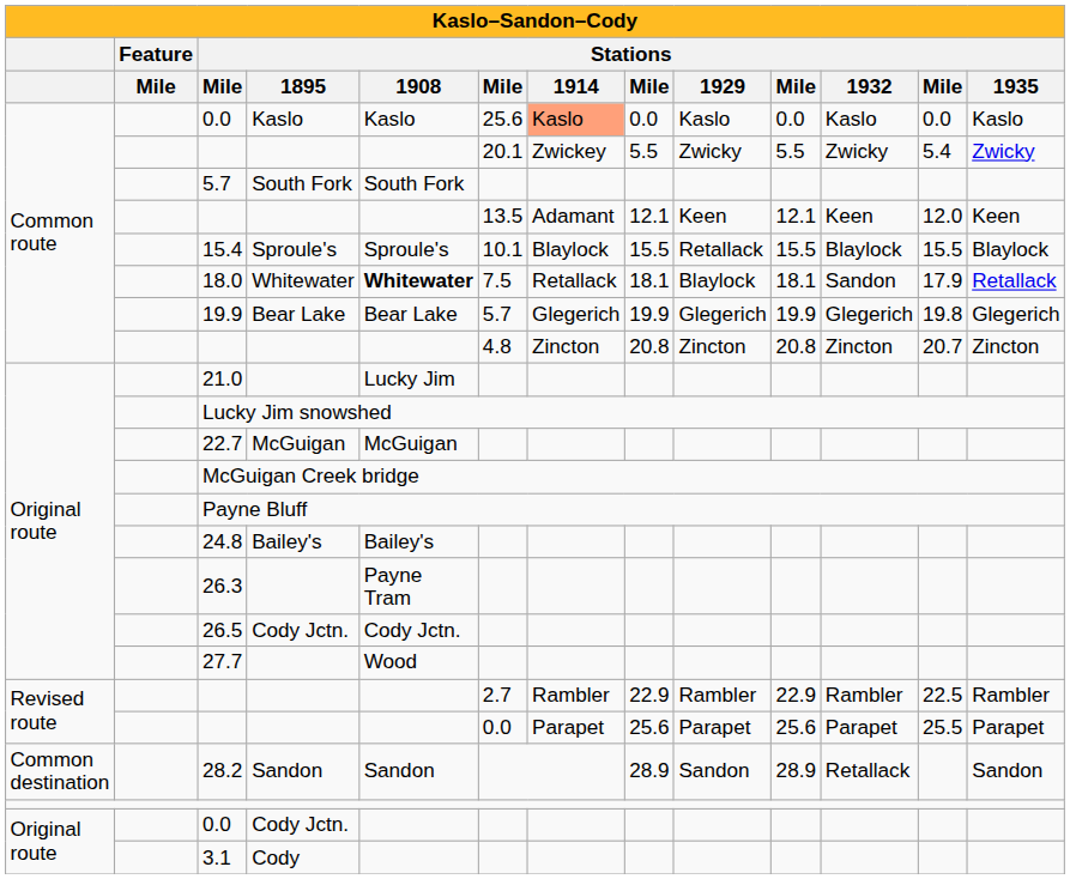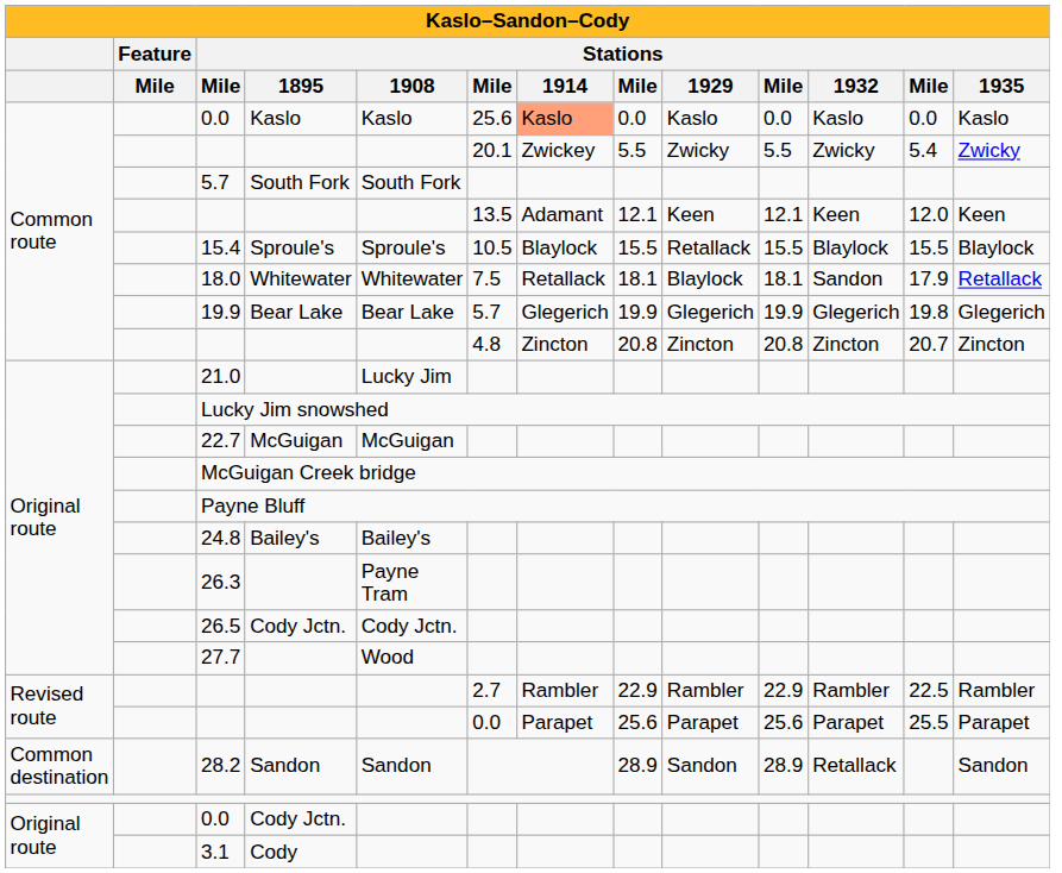15.4 | column 6: 10.1 -> 10.5
18.0 | Stations / 1908: bold -> normal
